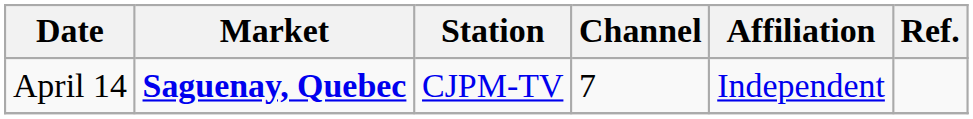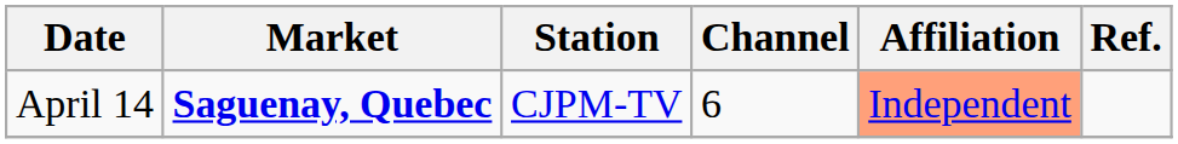April 14 | Channel: 7 -> 6
April 14 | Affiliation: no background -> lightsalmon background
